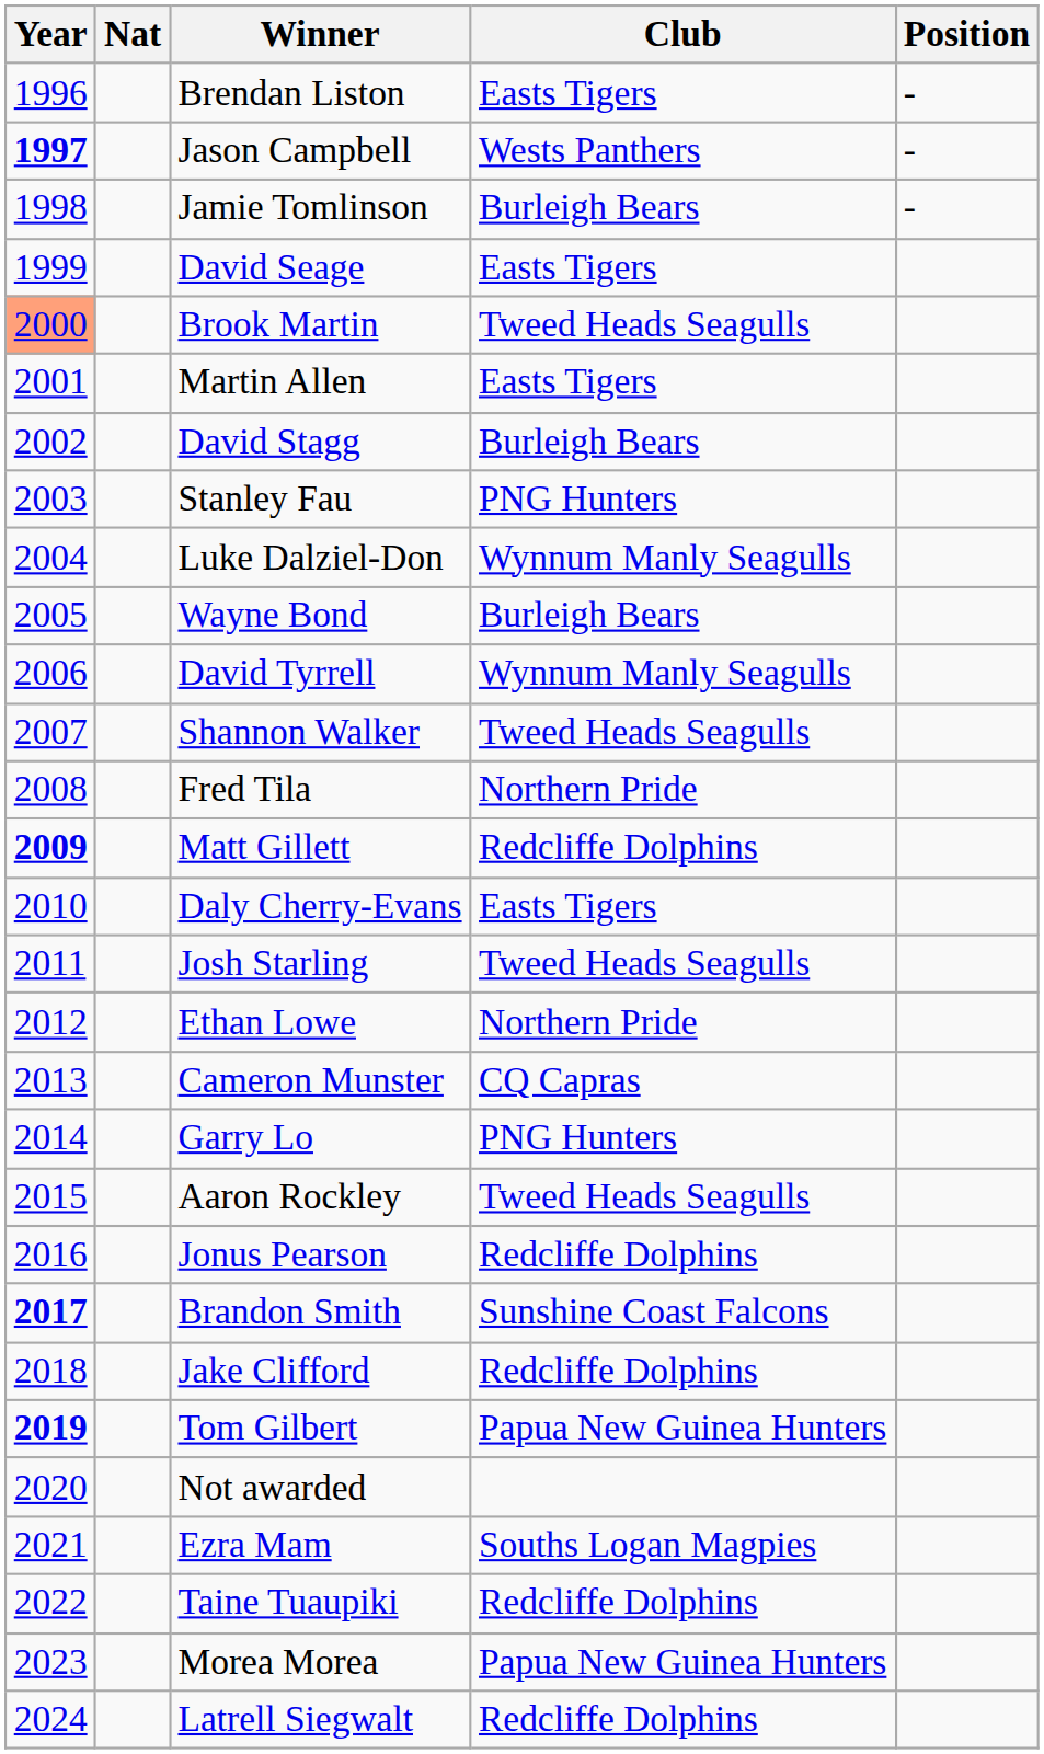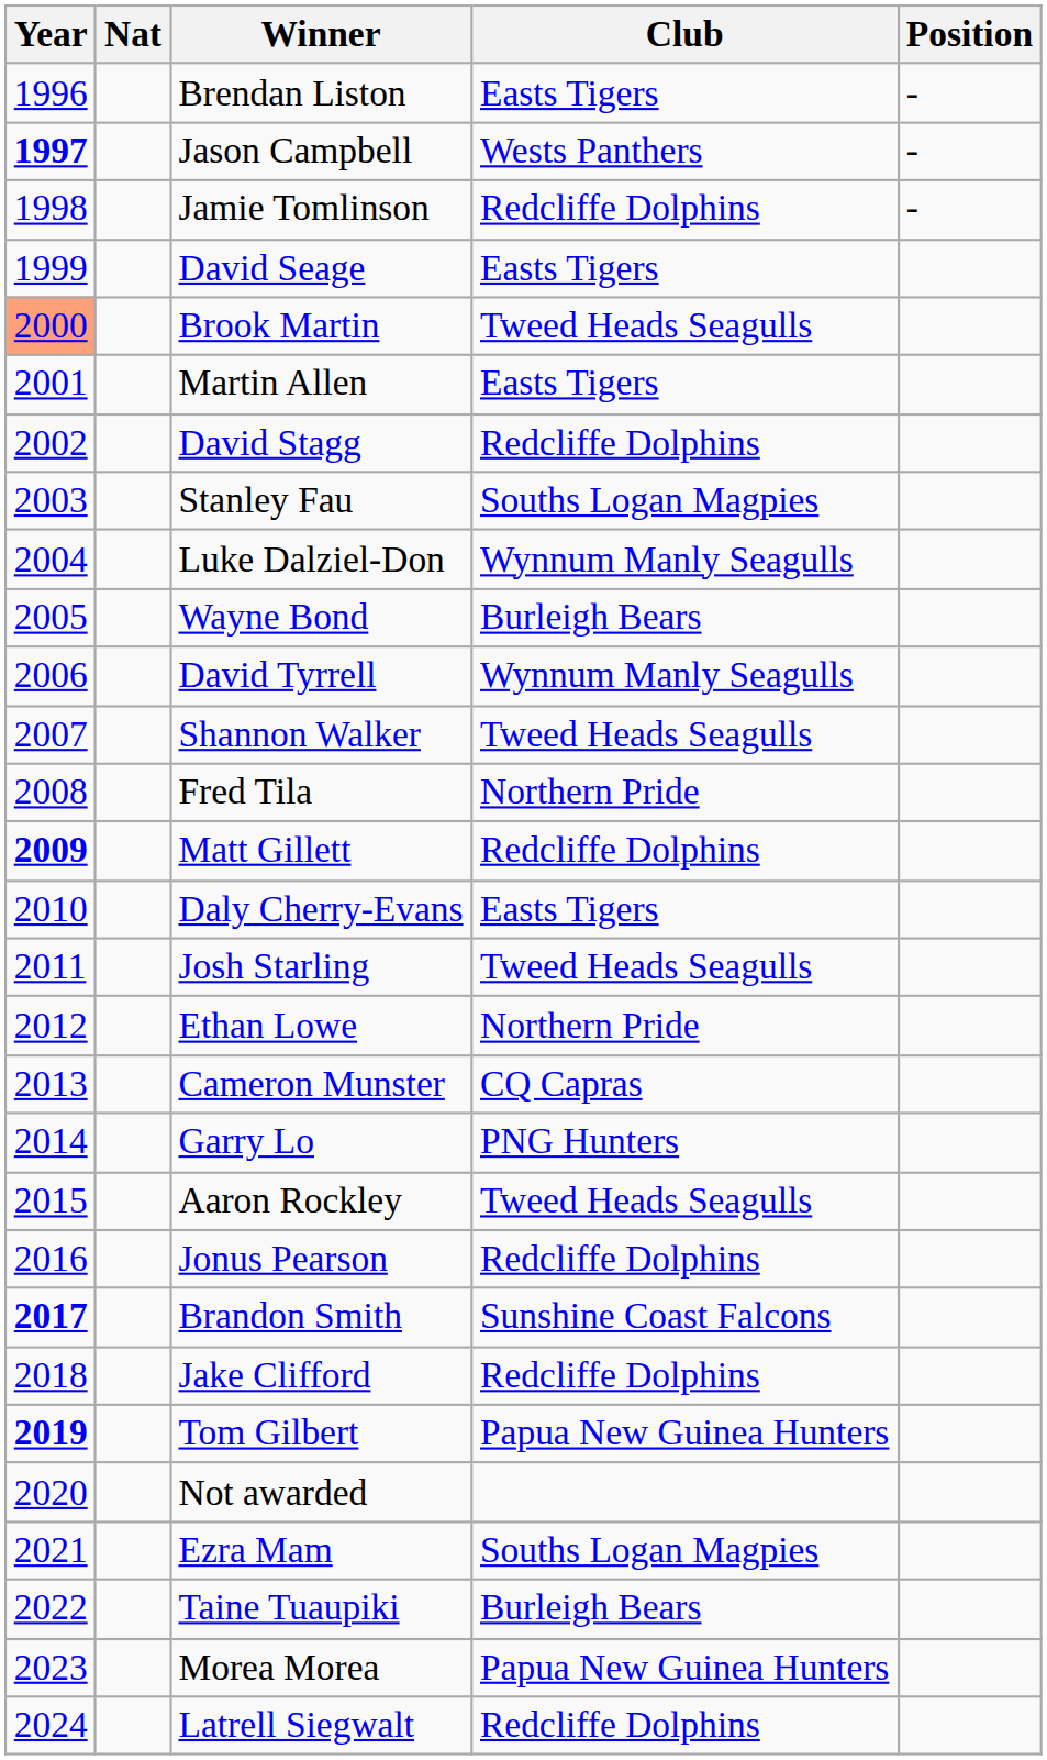Jamie Tomlinson | Club: Burleigh Bears -> Redcliffe Dolphins
David Stagg | Club: Burleigh Bears -> Redcliffe Dolphins
Stanley Fau | Club: PNG Hunters -> Souths Logan Magpies
Taine Tuaupiki | Club: Redcliffe Dolphins -> Burleigh Bears
